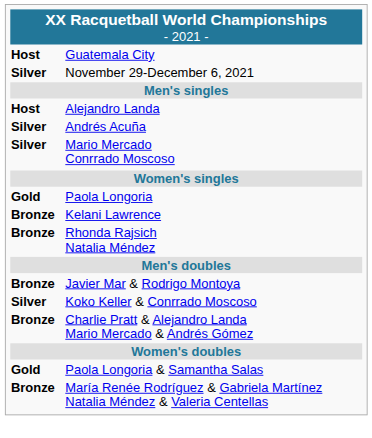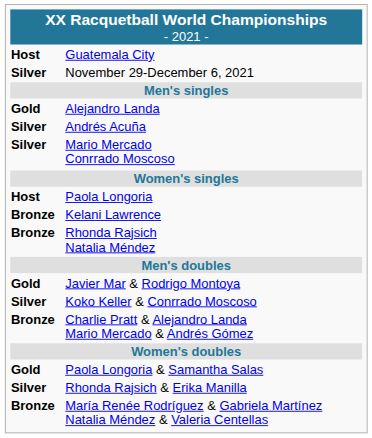Alejandro Landa | column 1: Host -> Gold
Paola Longoria | column 1: Gold -> Host
Javier Mar & Rodrigo Montoya | column 1: Bronze -> Gold
+ row: Silver | Rhonda Rajsich & Erika Manilla
